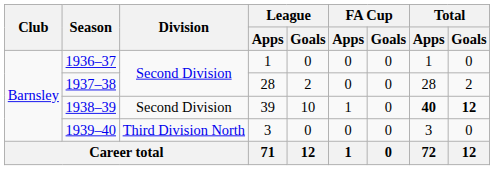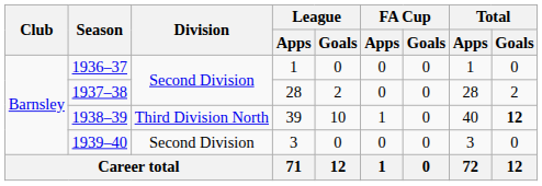1938–39 | Division: Second Division -> Third Division North
1938–39 | Total / Apps: bold -> normal
1939–40 | Division: Third Division North -> Second Division
